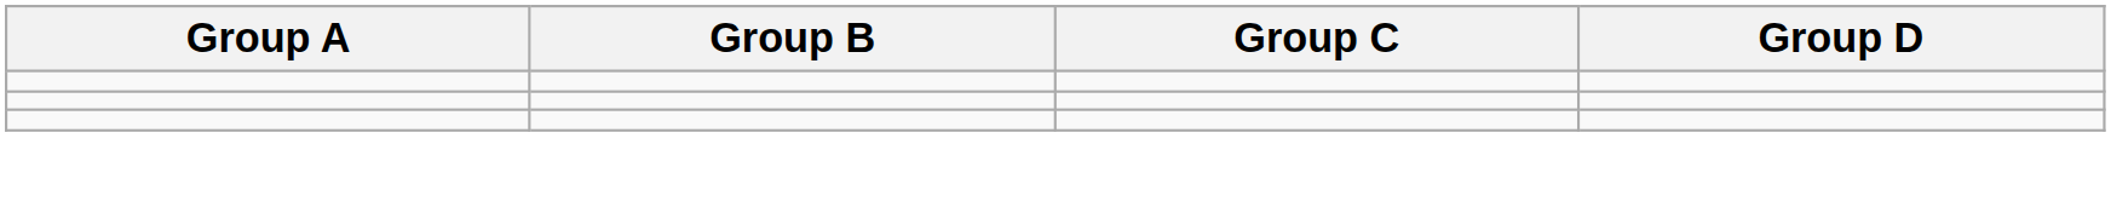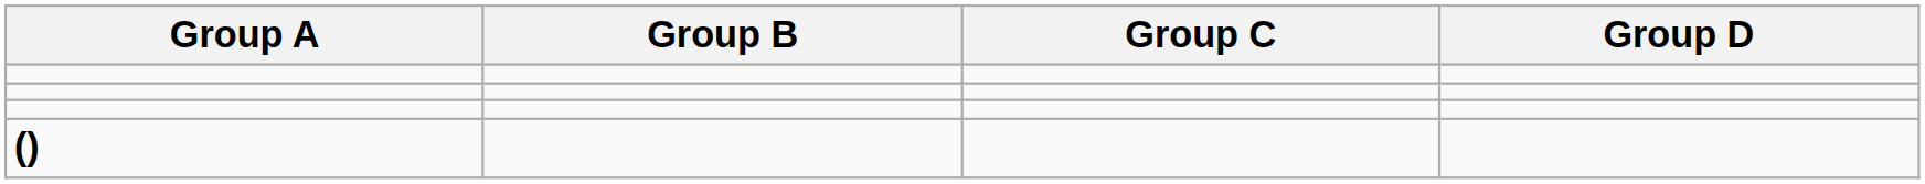+ row: ()
